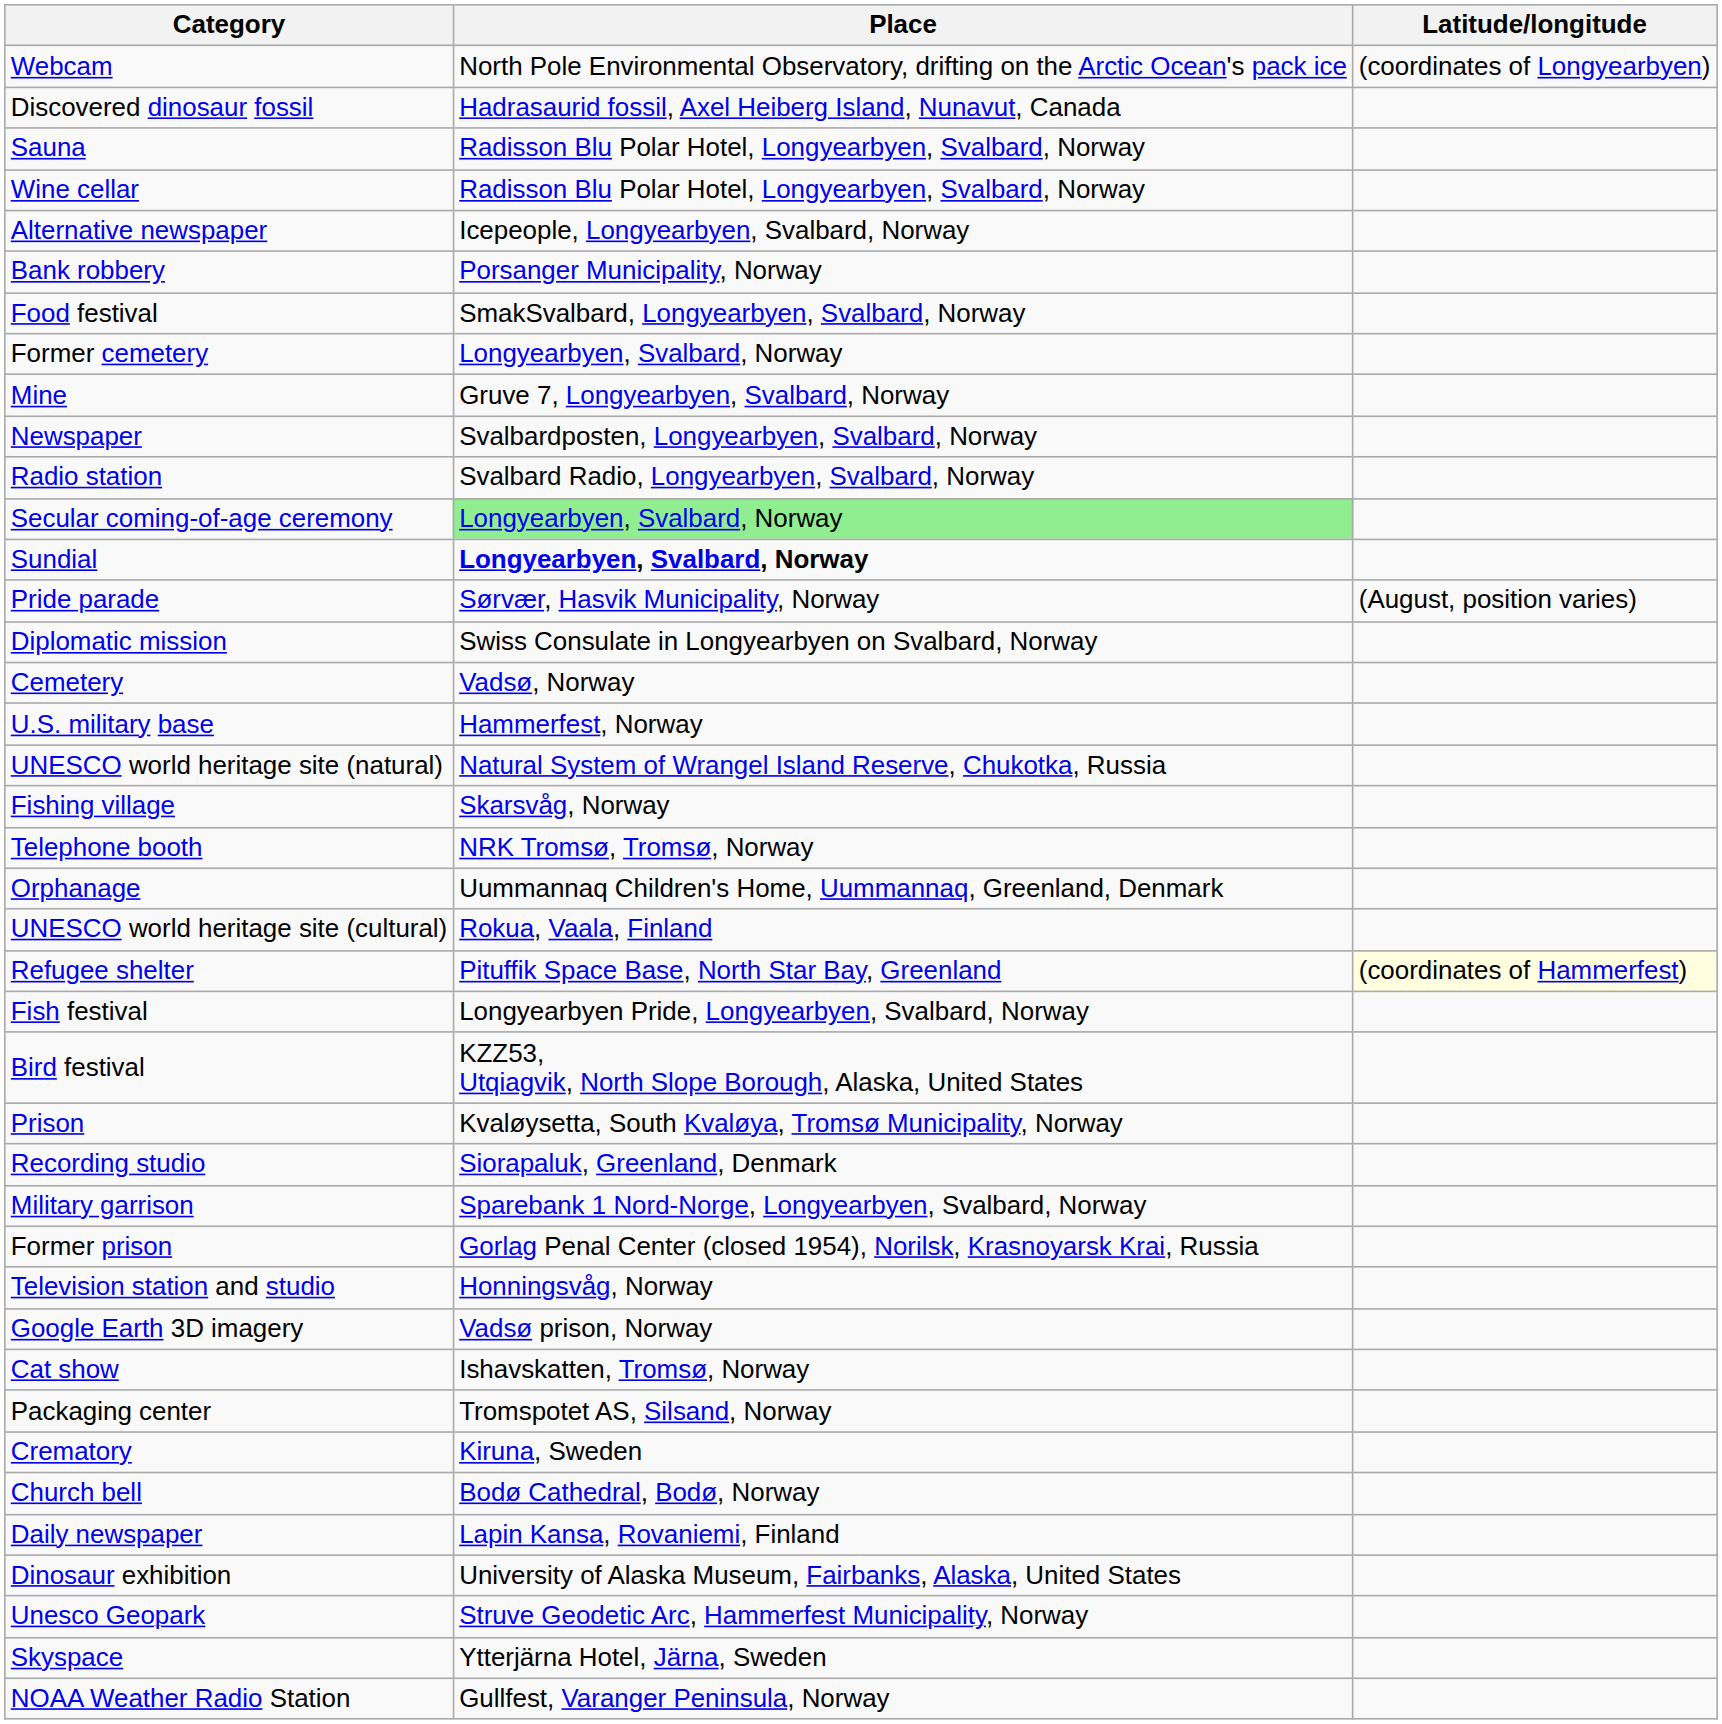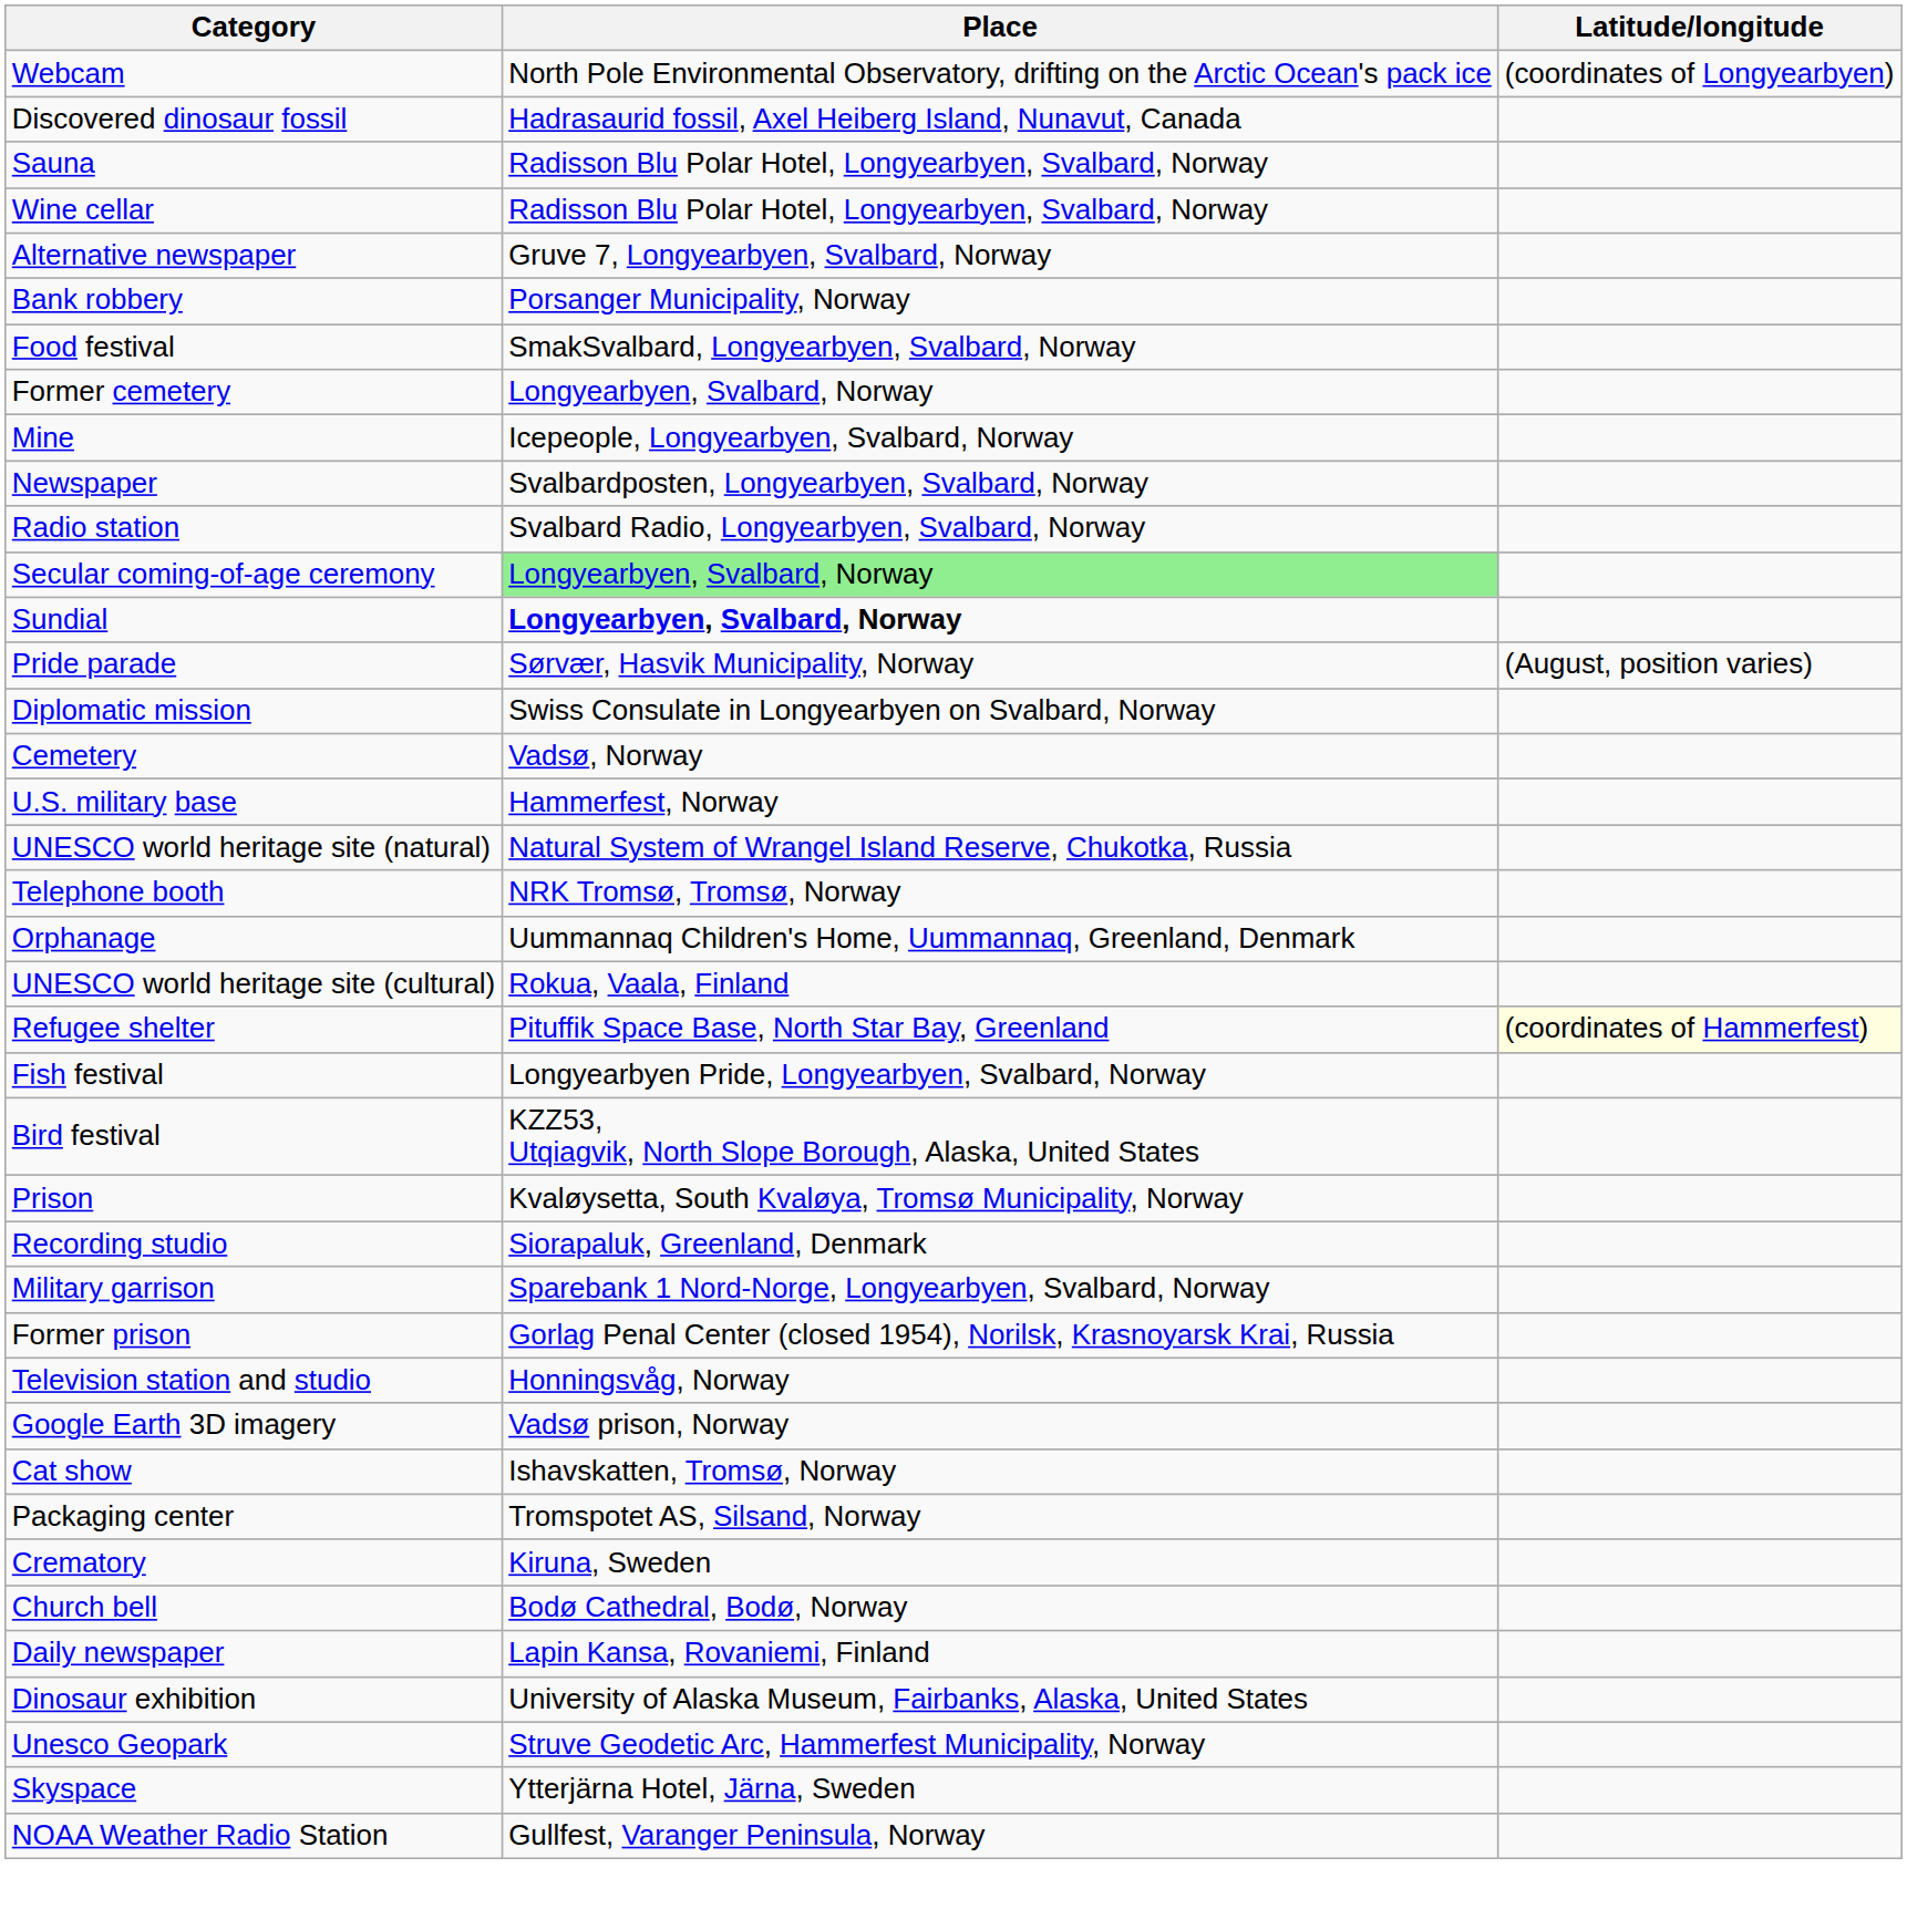Alternative newspaper | Place: Icepeople, Longyearbyen, Svalbard, Norway -> Gruve 7, Longyearbyen, Svalbard, Norway
Mine | Place: Gruve 7, Longyearbyen, Svalbard, Norway -> Icepeople, Longyearbyen, Svalbard, Norway
- row: Fishing village | Skarsvåg, Norway
